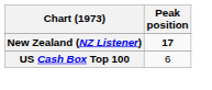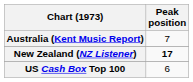+ row: Australia (Kent Music Report) | 7
